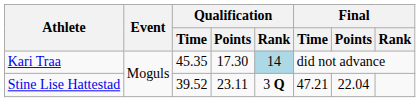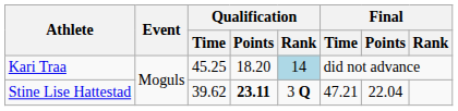Kari Traa | Qualification / Time: 45.35 -> 45.25
Kari Traa | Qualification / Points: 17.30 -> 18.20
Stine Lise Hattestad | Qualification / Time: 39.52 -> 39.62
Stine Lise Hattestad | Qualification / Points: normal -> bold
